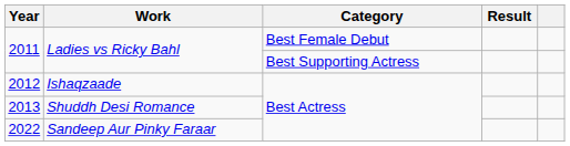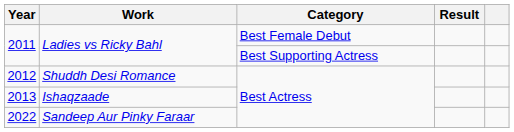2012 | Work: Ishaqzaade -> Shuddh Desi Romance
2013 | Work: Shuddh Desi Romance -> Ishaqzaade
